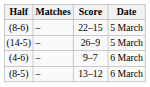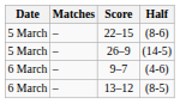columns swapped: Date <-> Half
